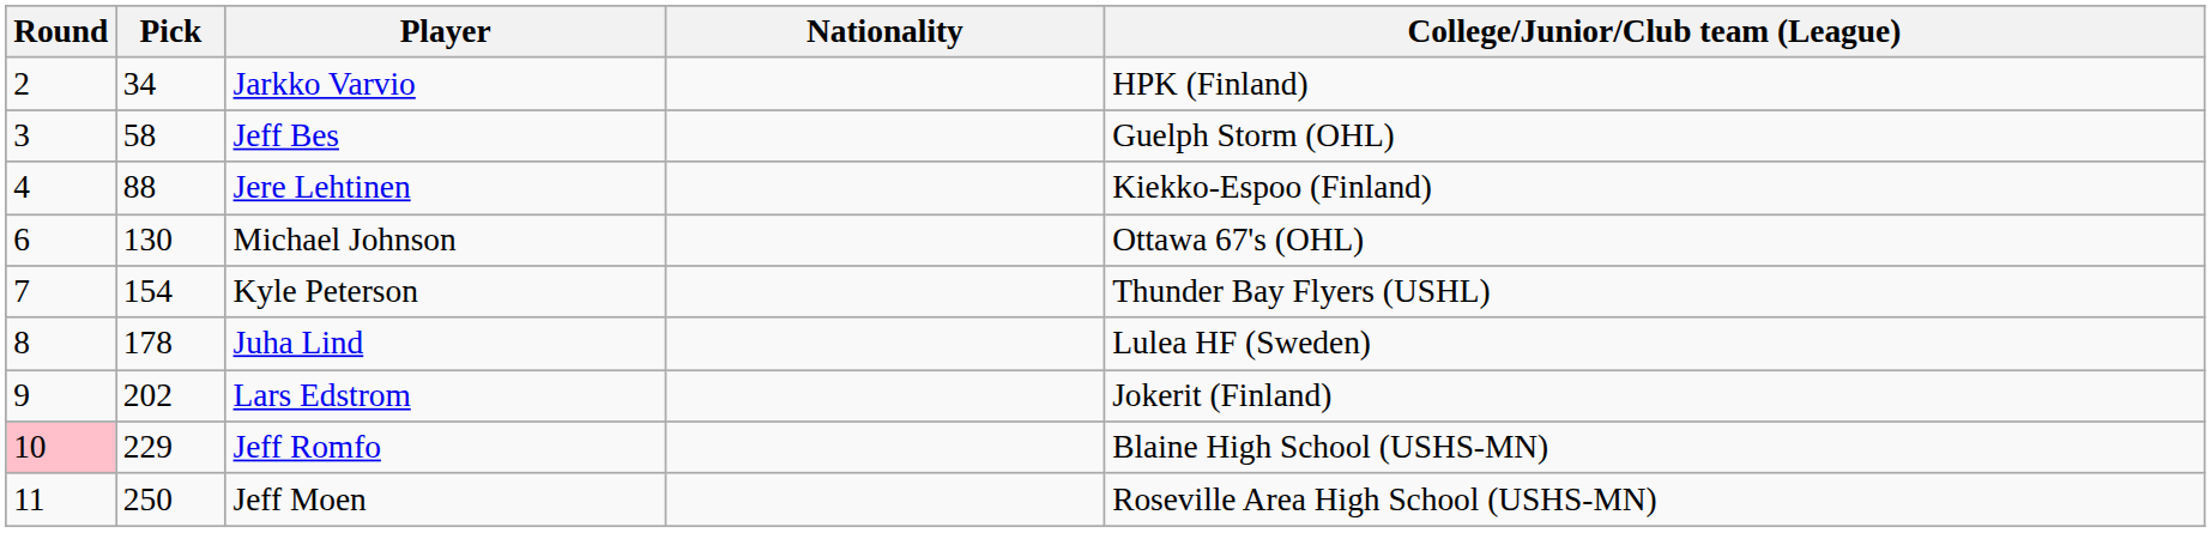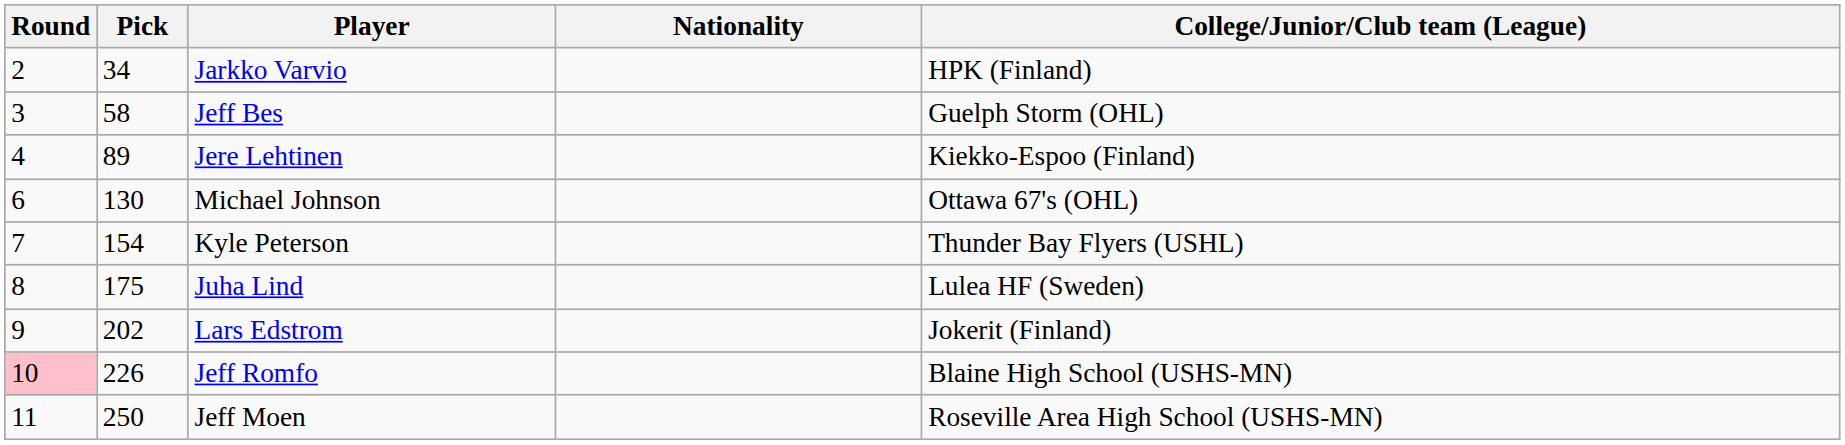Jere Lehtinen | Pick: 88 -> 89
Juha Lind | Pick: 178 -> 175
Jeff Romfo | Pick: 229 -> 226
